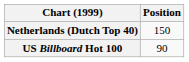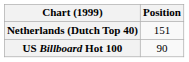Netherlands (Dutch Top 40) | Position: 150 -> 151
